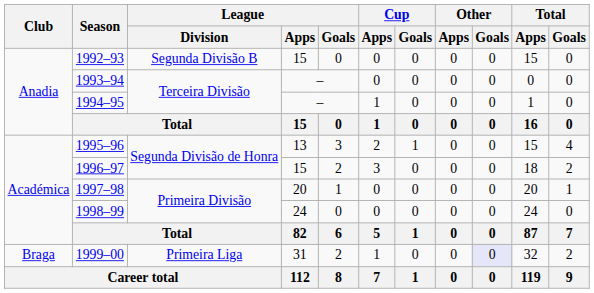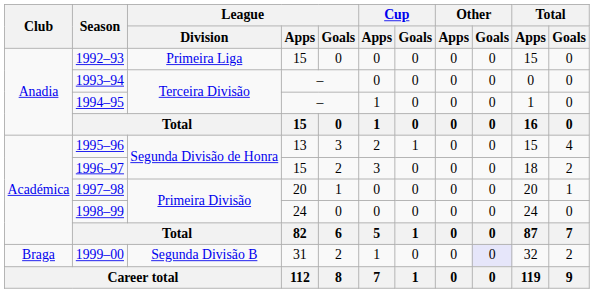1992–93 | League / Division: Segunda Divisão B -> Primeira Liga
1999–00 | League / Division: Primeira Liga -> Segunda Divisão B
